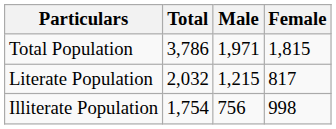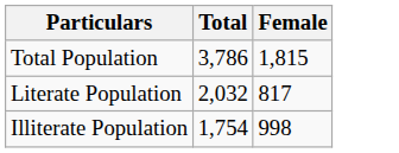- column: Male | 1,971 | 1,215 | 756
